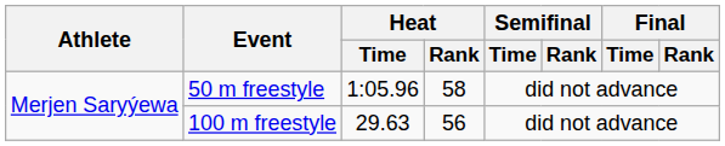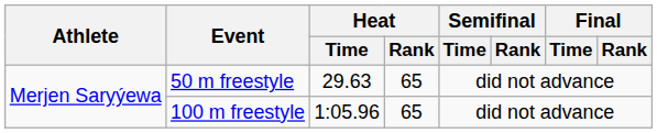50 m freestyle | Heat / Time: 1:05.96 -> 29.63
50 m freestyle | Heat / Rank: 58 -> 65
100 m freestyle | Heat / Time: 29.63 -> 1:05.96
100 m freestyle | Heat / Rank: 56 -> 65
